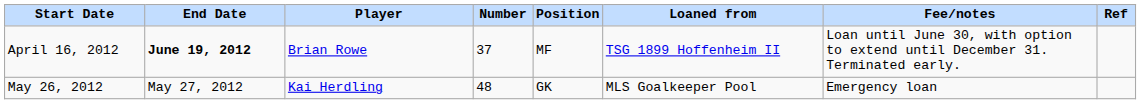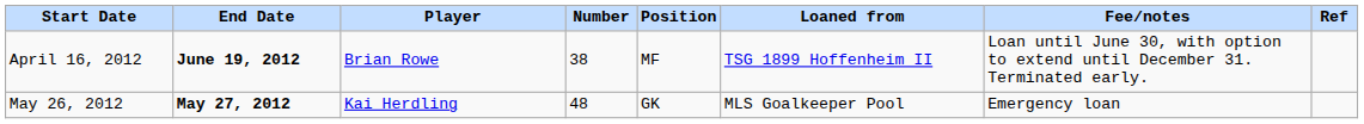April 16, 2012 | Number: 37 -> 38
May 26, 2012 | End Date: normal -> bold
